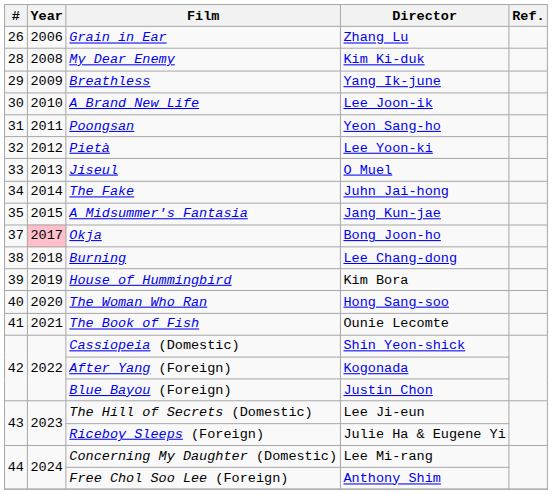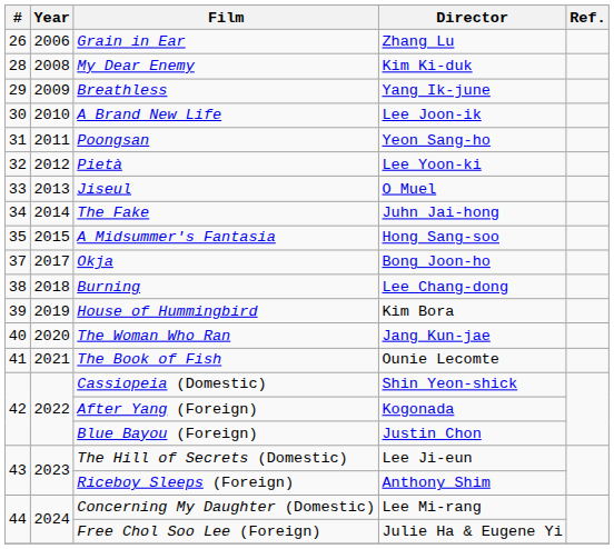A Midsummer's Fantasia | Director: Jang Kun-jae -> Hong Sang-soo
Okja | Year: pink background -> no background
The Woman Who Ran | Director: Hong Sang-soo -> Jang Kun-jae
Riceboy Sleeps (Foreign) | Director: Julie Ha & Eugene Yi -> Anthony Shim
Free Chol Soo Lee (Foreign) | Director: Anthony Shim -> Julie Ha & Eugene Yi
